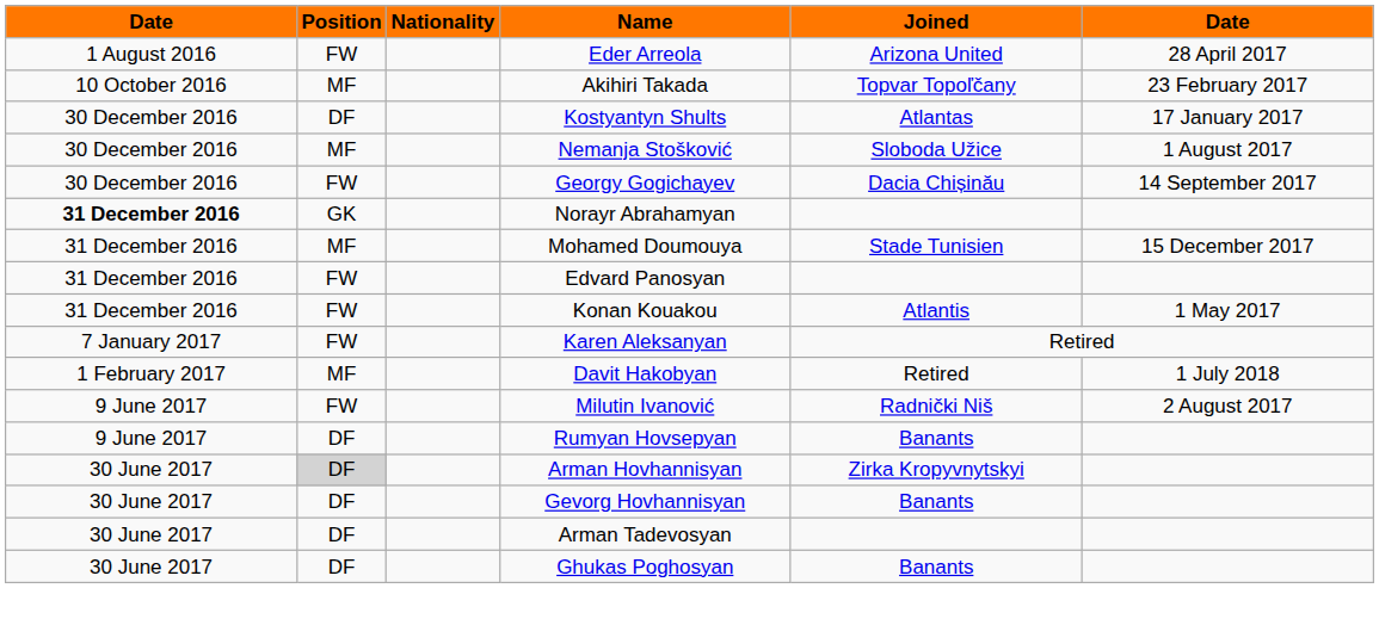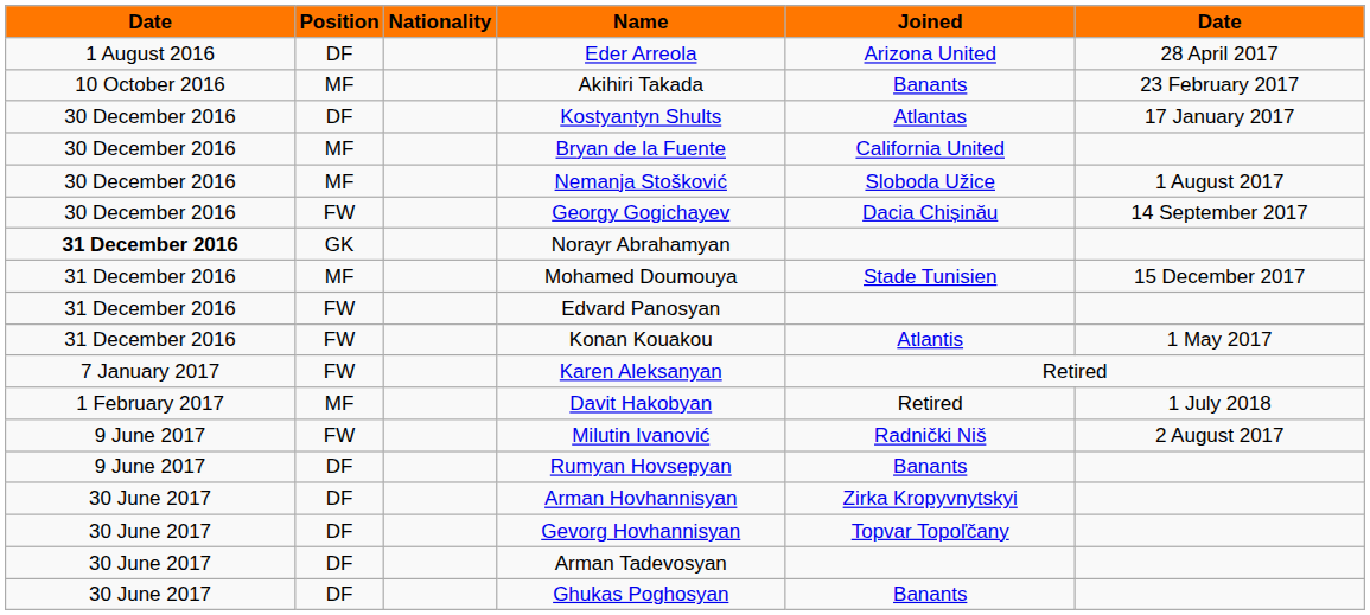Eder Arreola | Position: FW -> DF
Akihiri Takada | Joined: Topvar Topoľčany -> Banants
+ row: 30 December 2016 | MF | Bryan de la Fuente | California United
Arman Hovhannisyan | Position: lightgrey background -> no background
Gevorg Hovhannisyan | Joined: Banants -> Topvar Topoľčany
